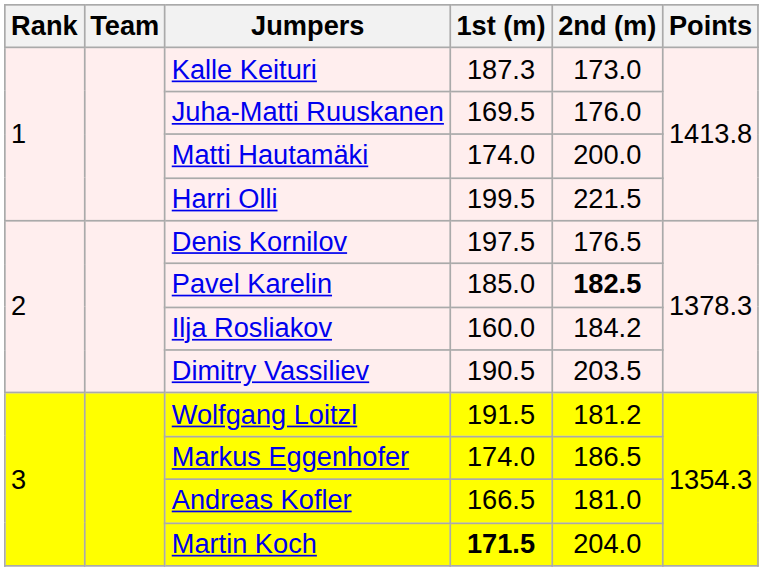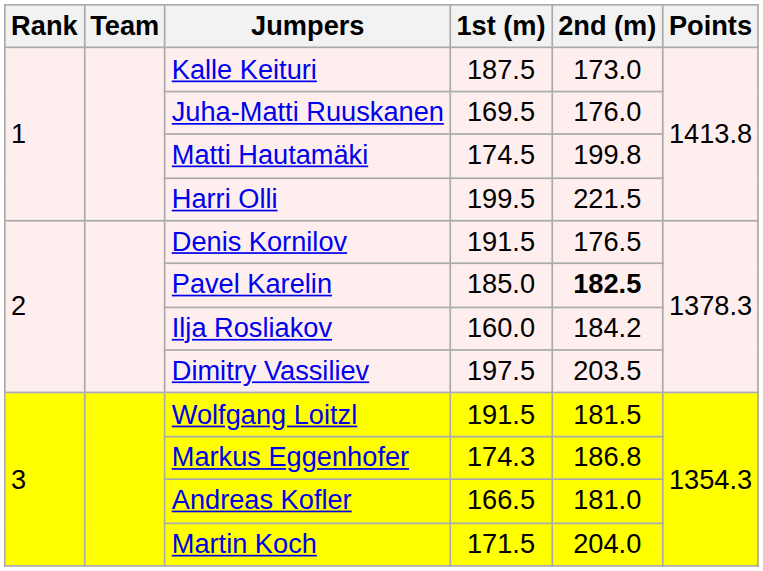Kalle Keituri | 1st (m): 187.3 -> 187.5
Matti Hautamäki | 1st (m): 174.0 -> 174.5
Matti Hautamäki | 2nd (m): 200.0 -> 199.8
Denis Kornilov | 1st (m): 197.5 -> 191.5
Dimitry Vassiliev | 1st (m): 190.5 -> 197.5
Wolfgang Loitzl | 2nd (m): 181.2 -> 181.5
Markus Eggenhofer | 1st (m): 174.0 -> 174.3
Markus Eggenhofer | 2nd (m): 186.5 -> 186.8
Martin Koch | 1st (m): bold -> normal
